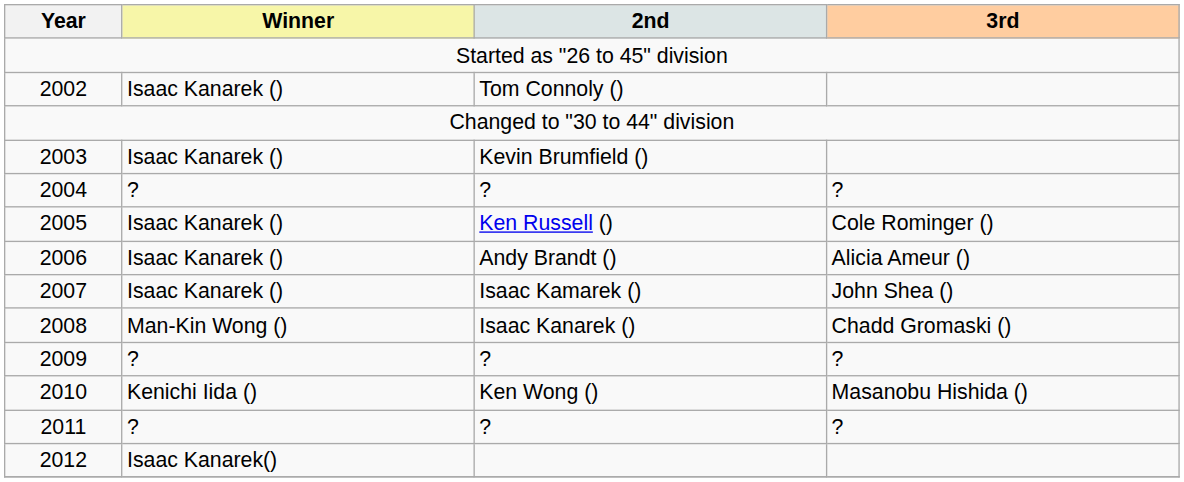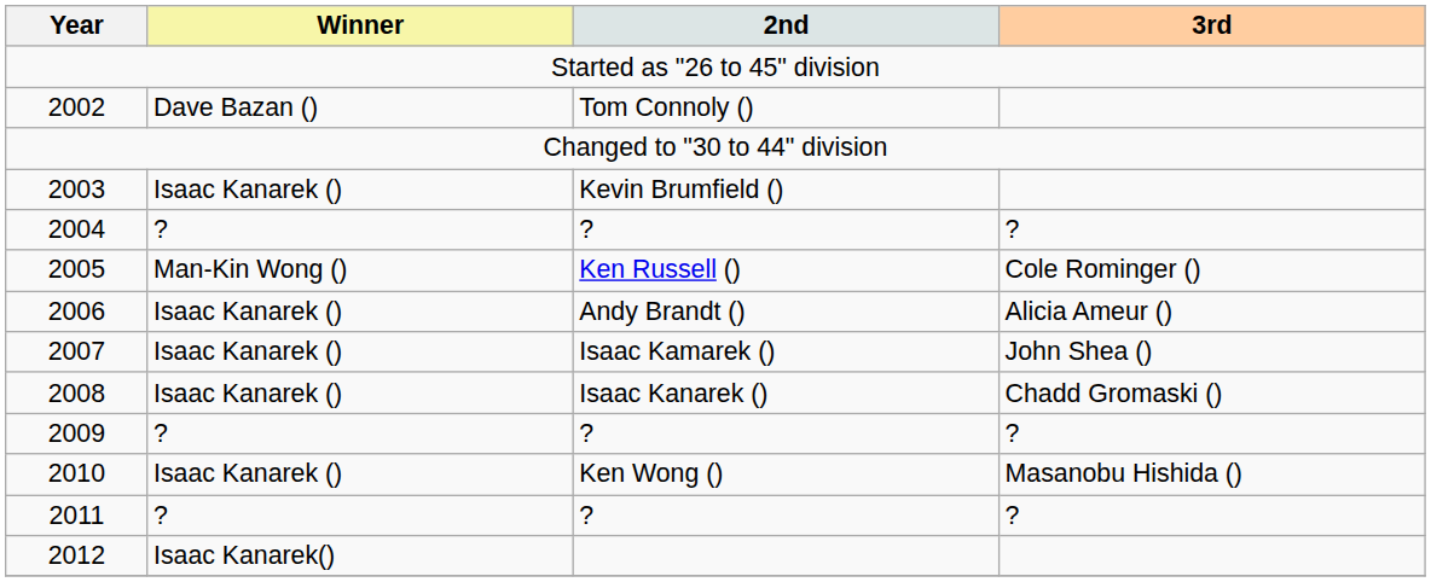2002 | Winner: Isaac Kanarek () -> Dave Bazan ()
2005 | Winner: Isaac Kanarek () -> Man-Kin Wong ()
2008 | Winner: Man-Kin Wong () -> Isaac Kanarek ()
2010 | Winner: Kenichi Iida () -> Isaac Kanarek ()
